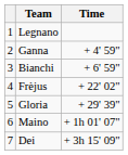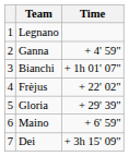Bianchi | Time: + 6' 59" -> + 1h 01' 07"
Maino | Time: + 1h 01' 07" -> + 6' 59"
